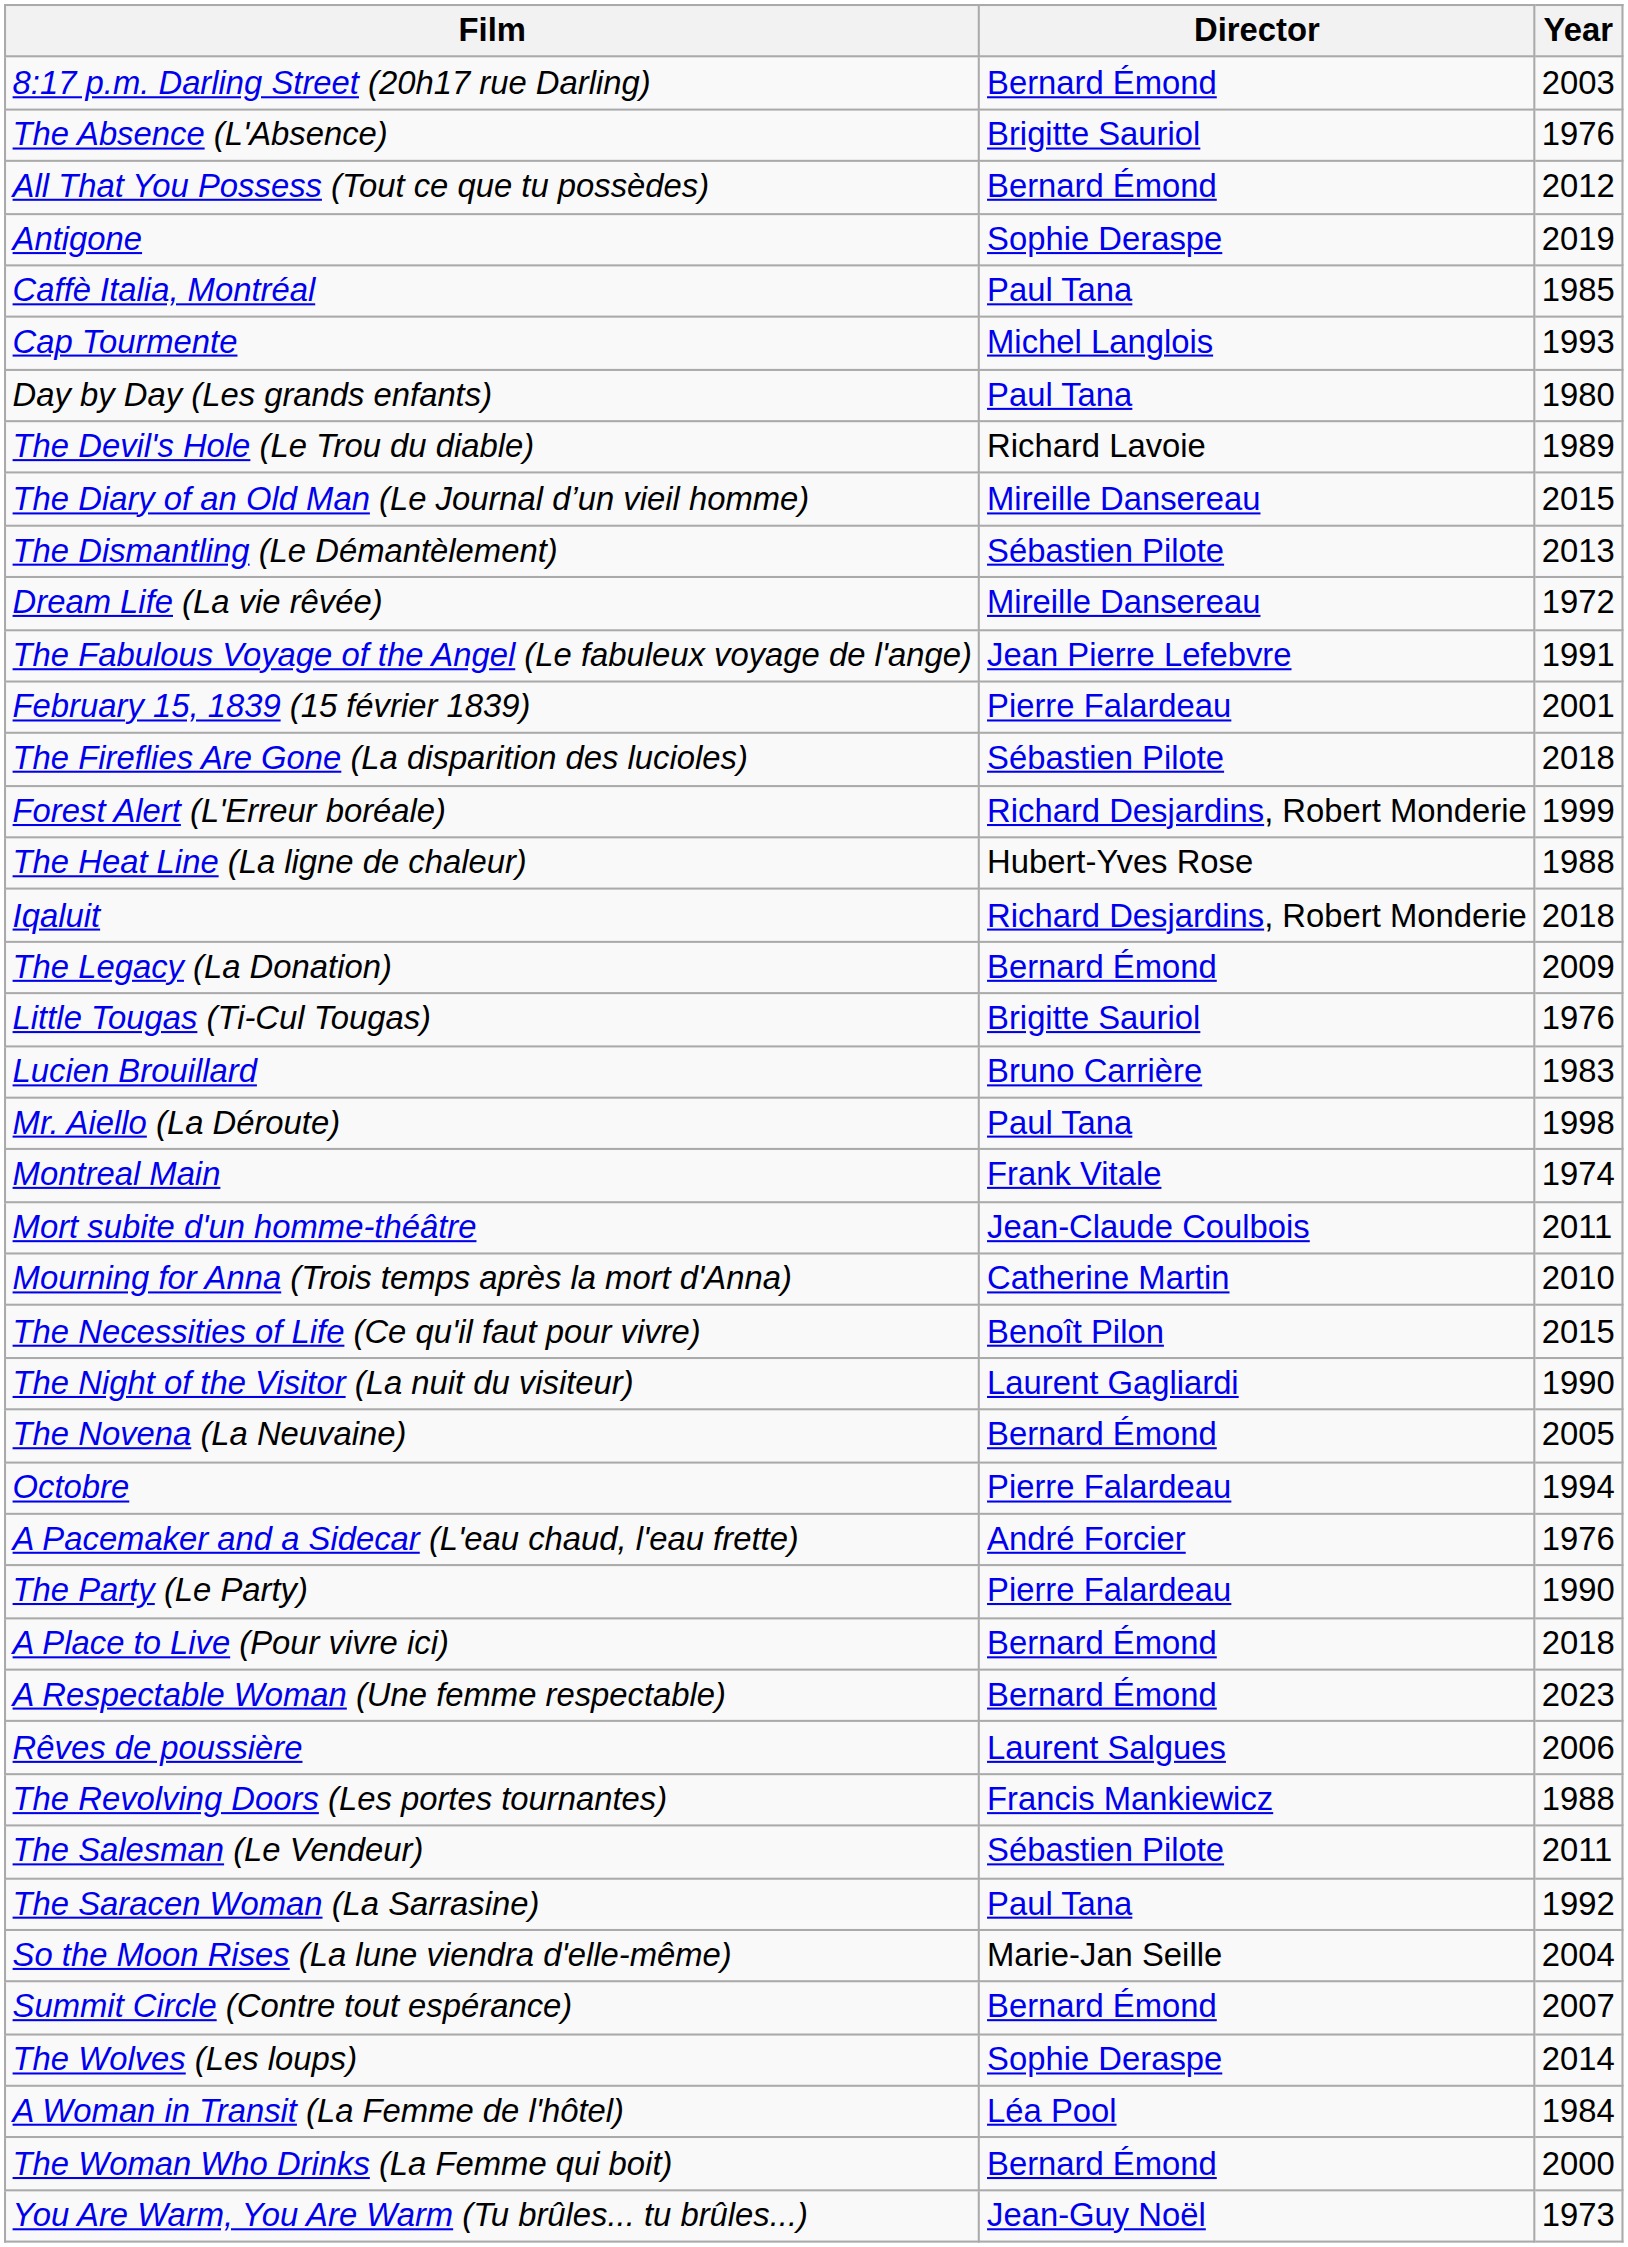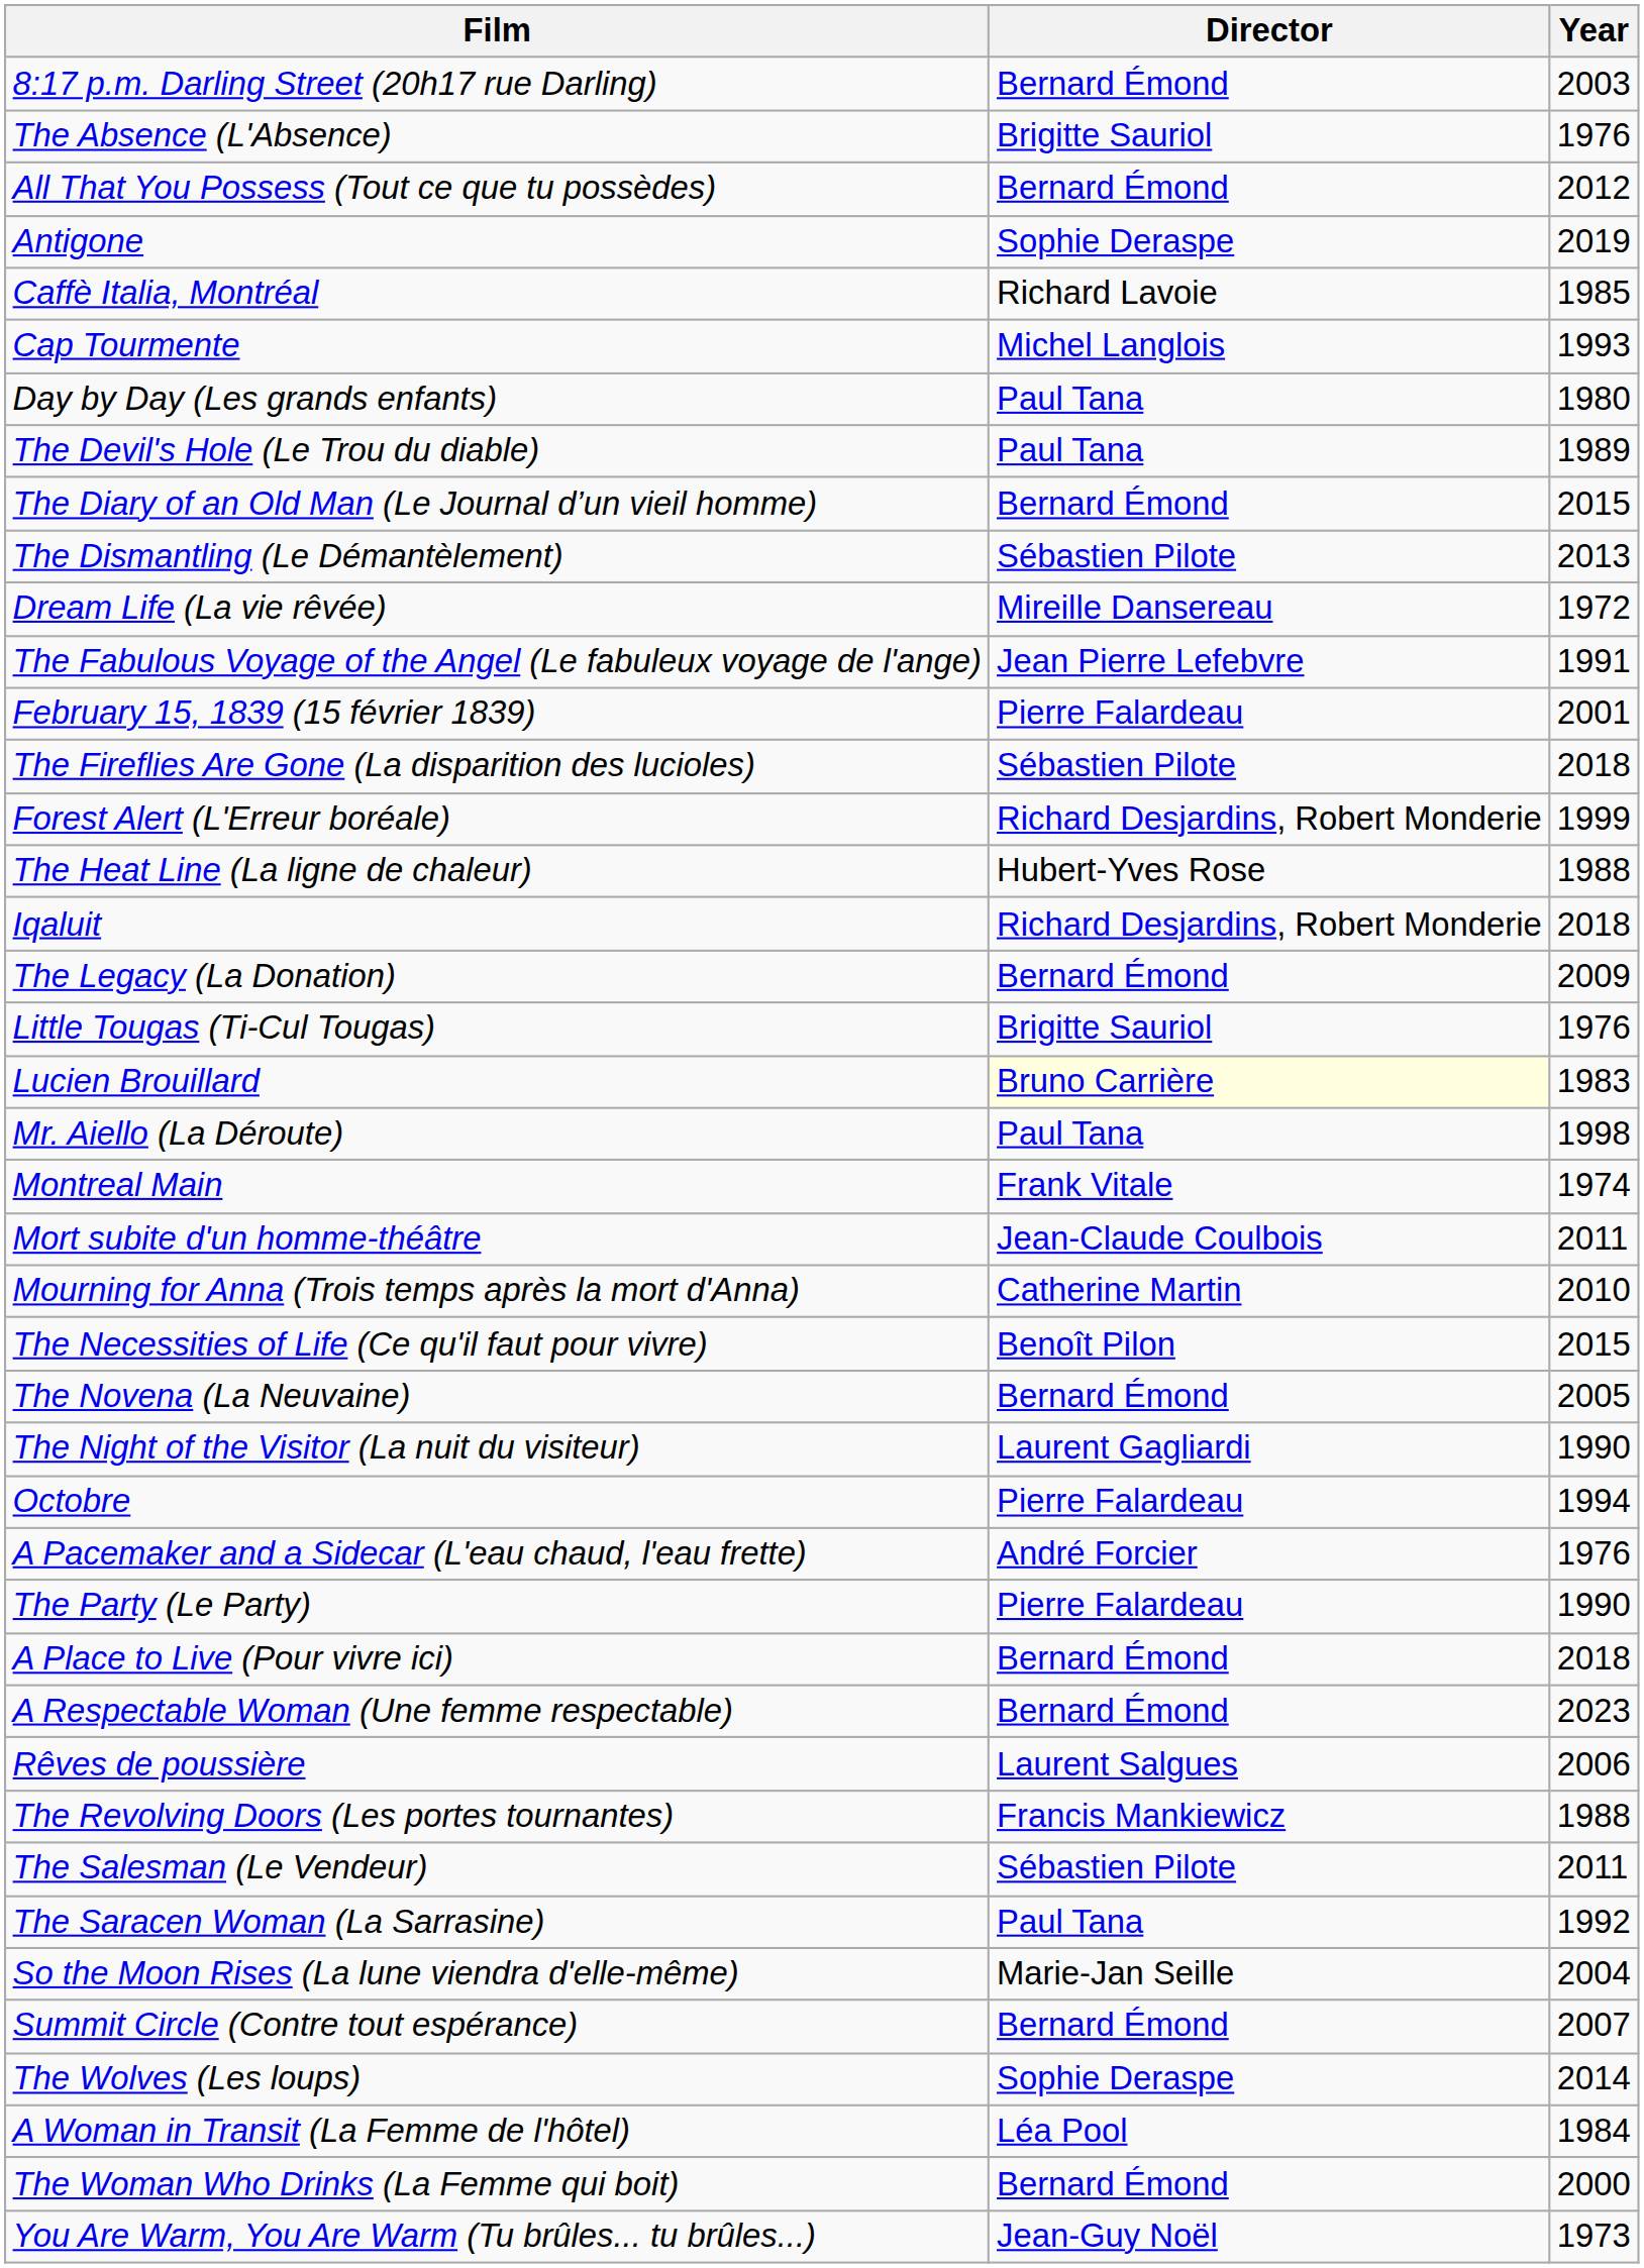Caffè Italia, Montréal | Director: Paul Tana -> Richard Lavoie
The Devil's Hole (Le Trou du diable) | Director: Richard Lavoie -> Paul Tana
The Diary of an Old Man (Le Journal d’un vieil homme) | Director: Mireille Dansereau -> Bernard Émond
Lucien Brouillard | Director: no background -> lightyellow background
rows swapped: The Night of the Visitor (La nuit du visiteur) <-> The Novena (La Neuvaine)
